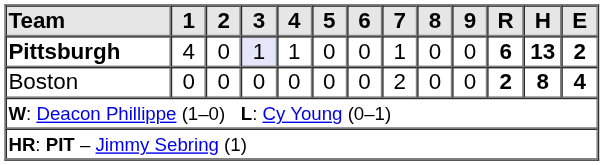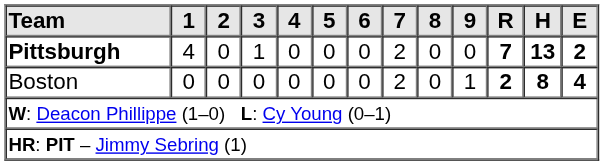Pittsburgh | 3: lavender background -> no background
Pittsburgh | 4: 1 -> 0
Pittsburgh | 7: 1 -> 2
Pittsburgh | R: 6 -> 7
Boston | 9: 0 -> 1
